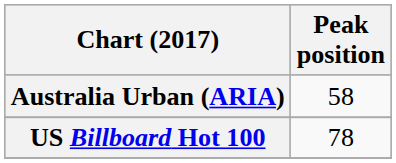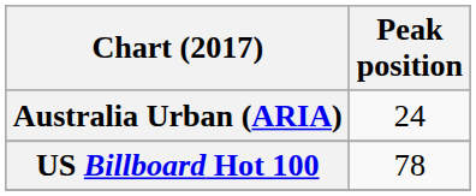Australia Urban (ARIA) | Peak position: 58 -> 24
